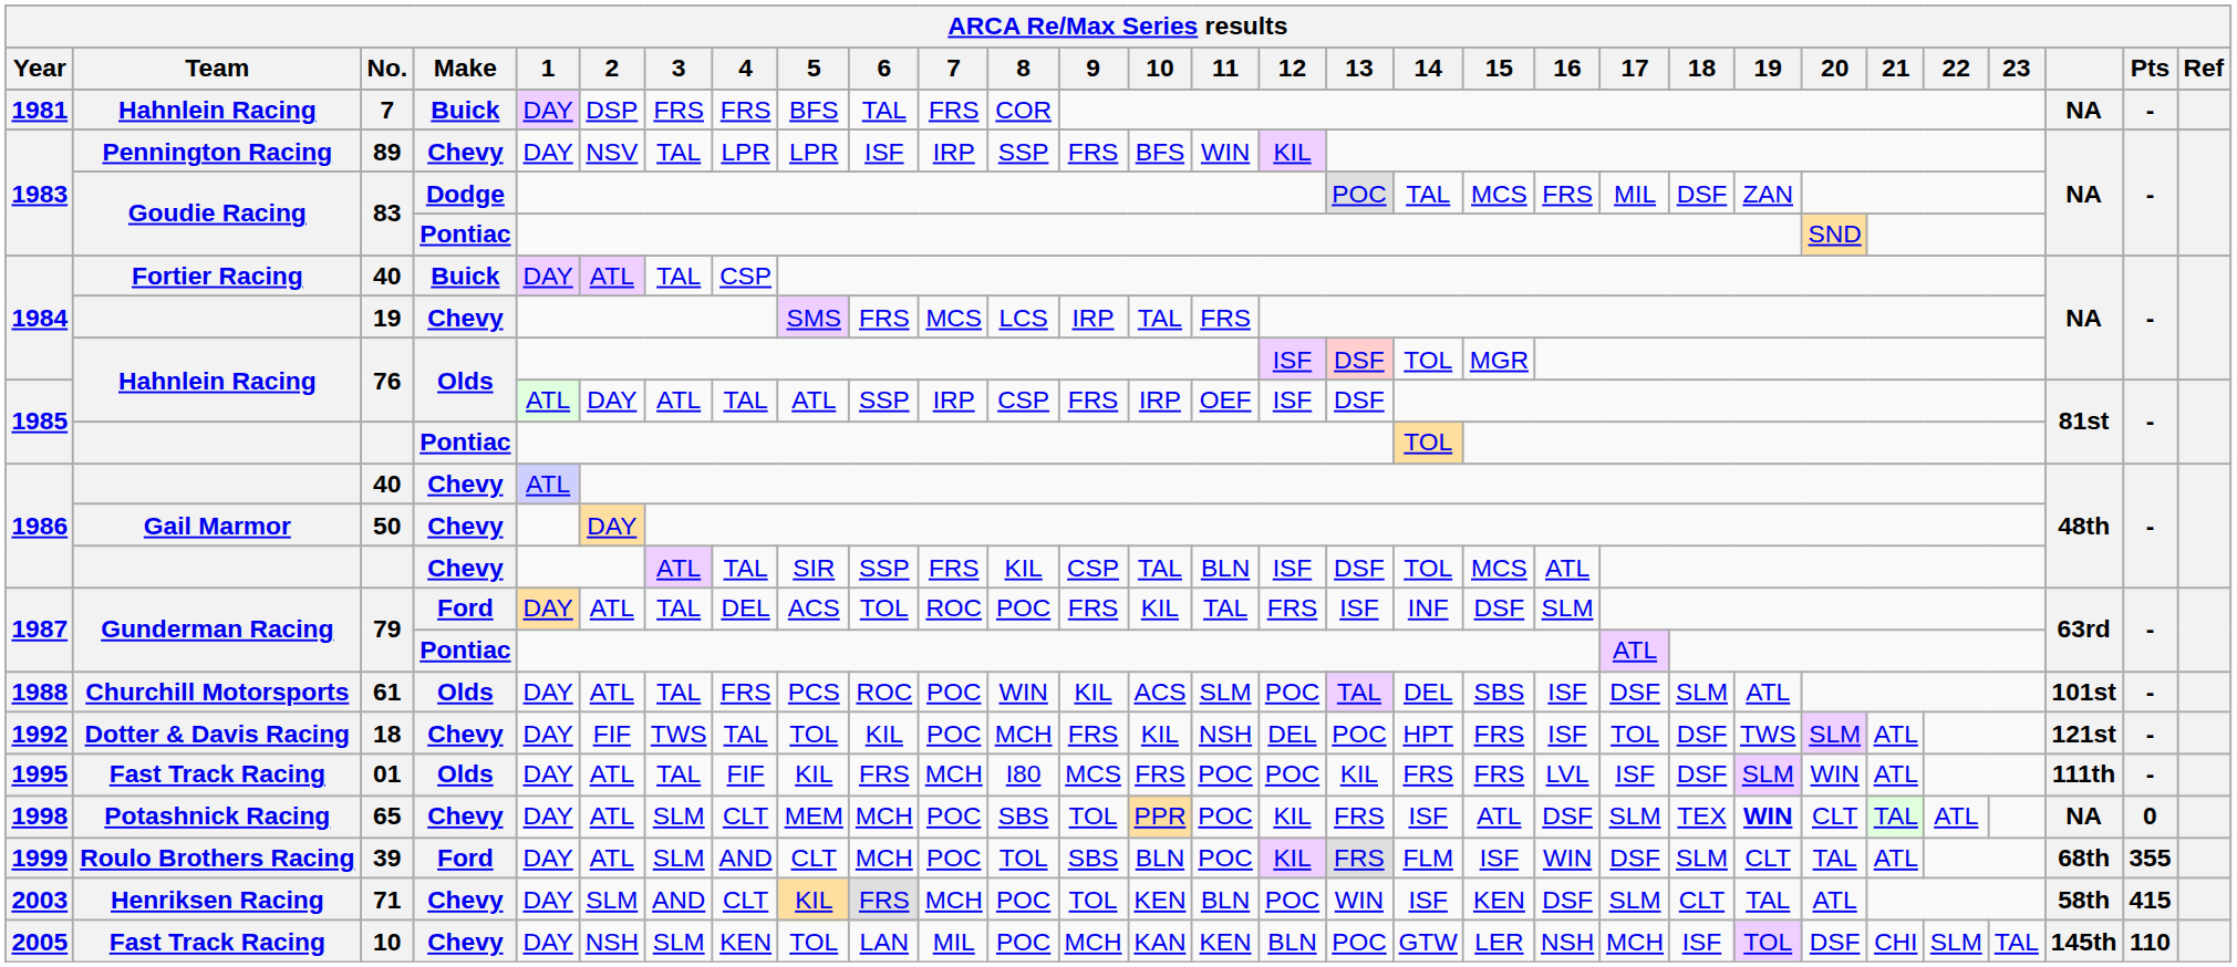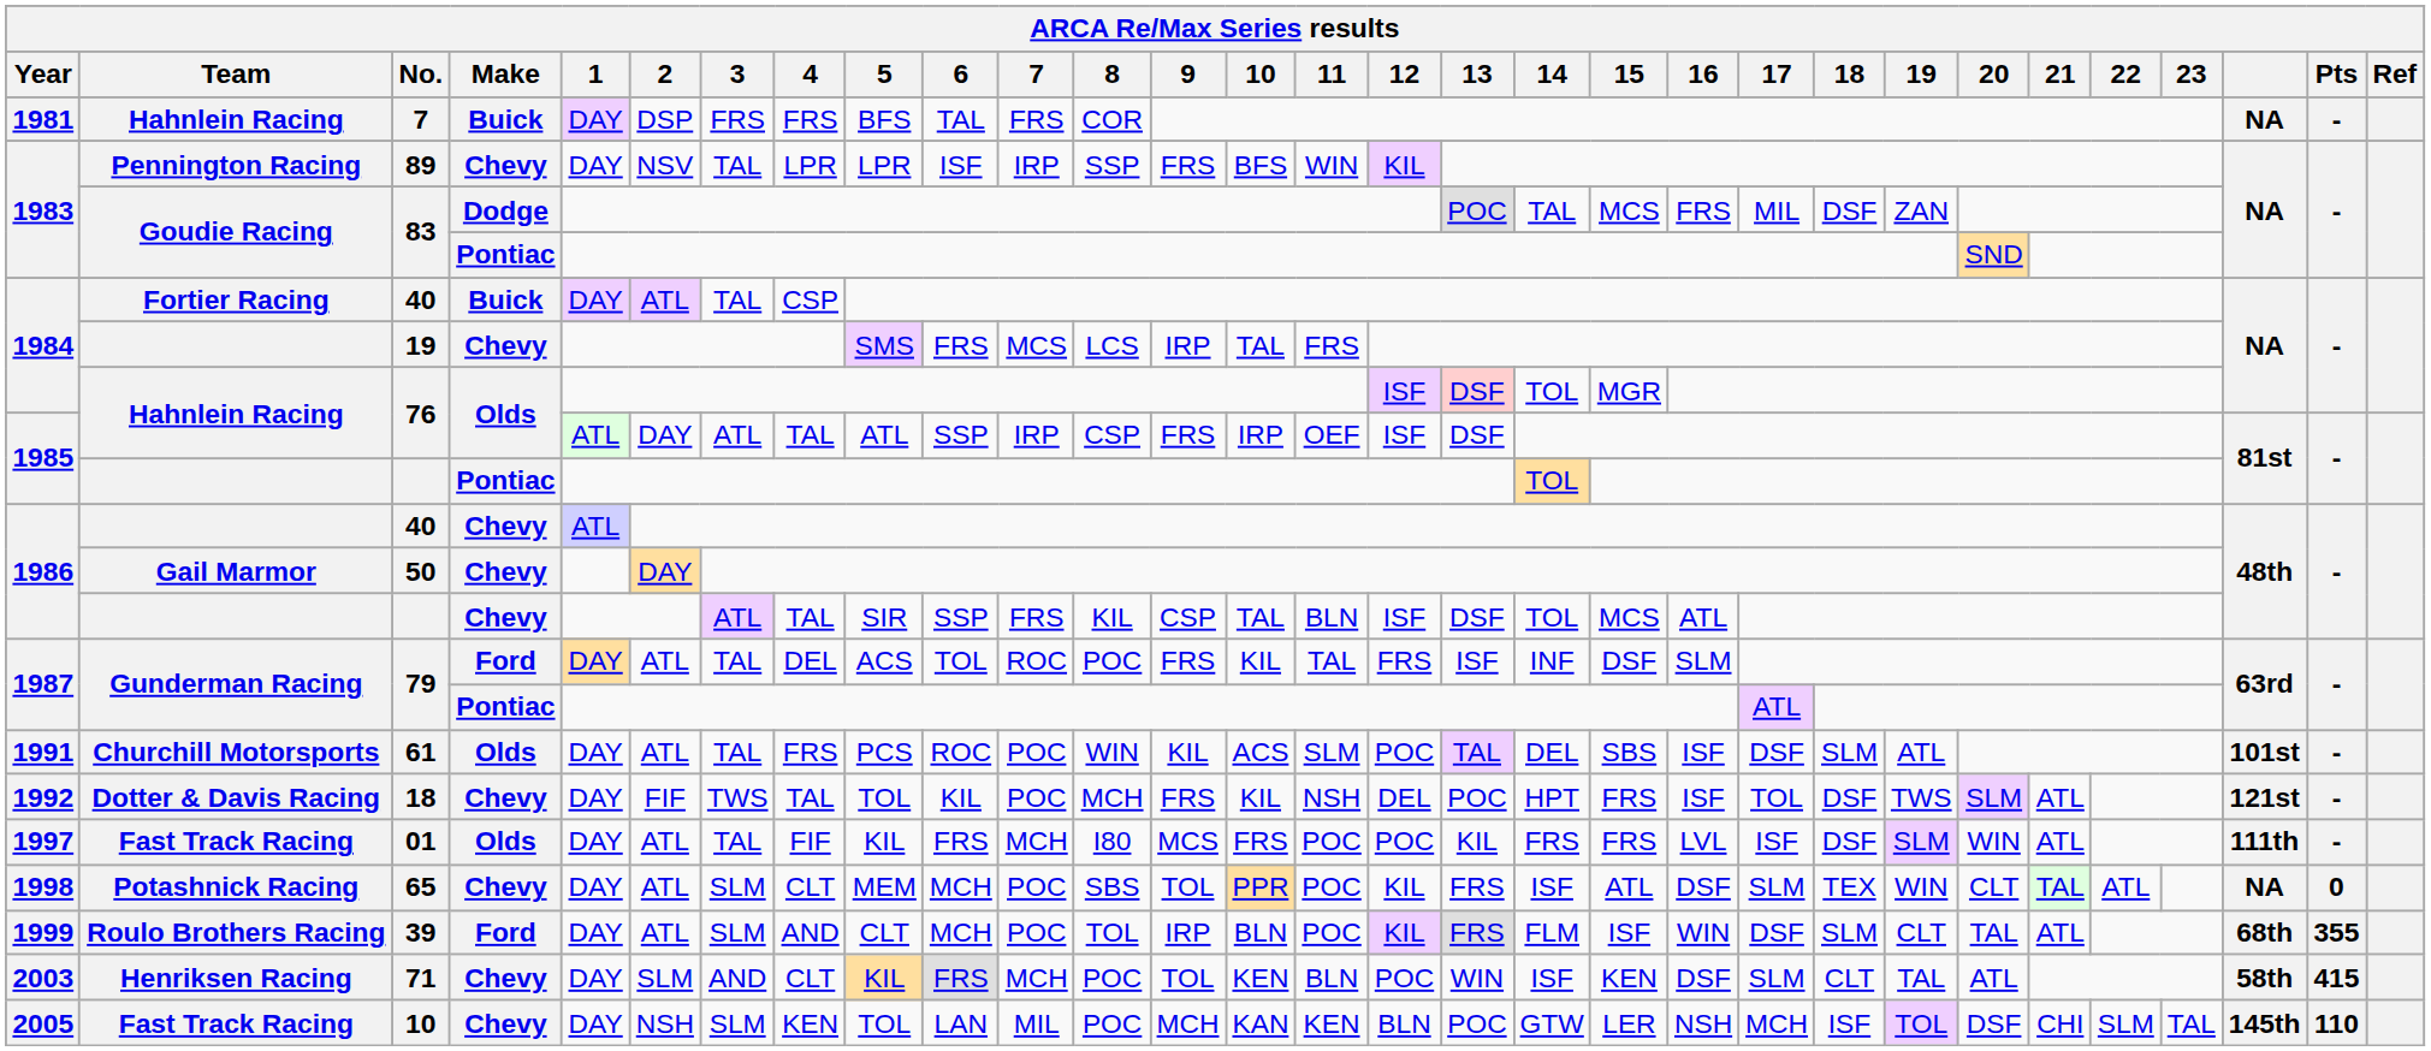61 | Year: 1988 -> 1991
01 | Year: 1995 -> 1997
65 | 19: bold -> normal
39 | 9: SBS -> IRP
